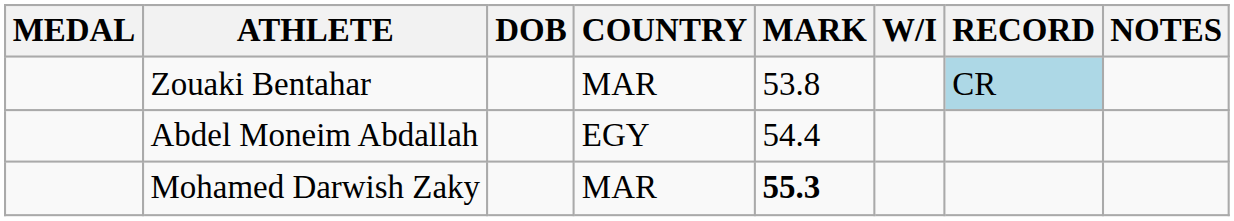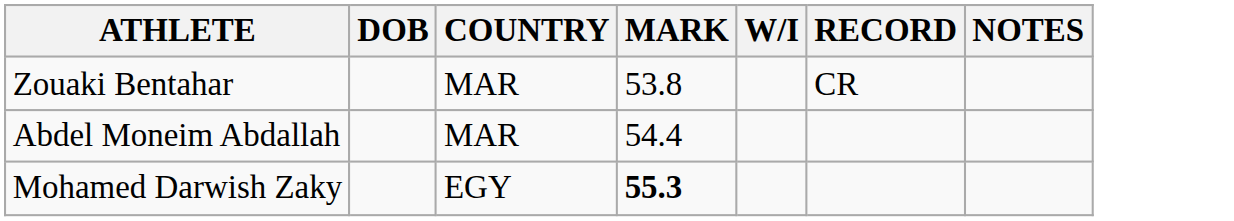- column: MEDAL
Zouaki Bentahar | RECORD: lightblue background -> no background
Abdel Moneim Abdallah | COUNTRY: EGY -> MAR
Mohamed Darwish Zaky | COUNTRY: MAR -> EGY
